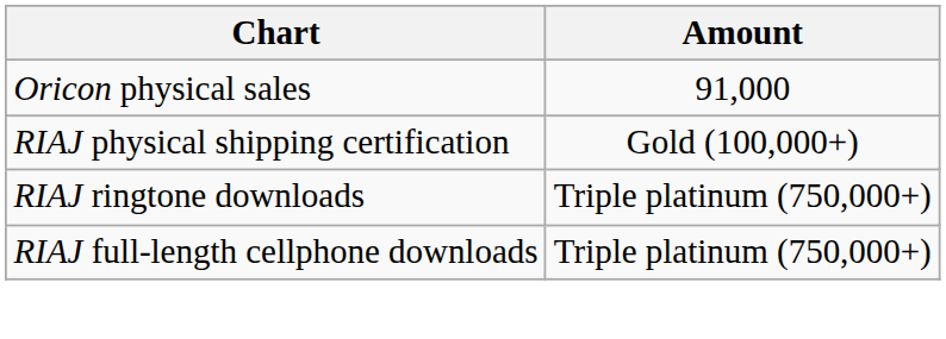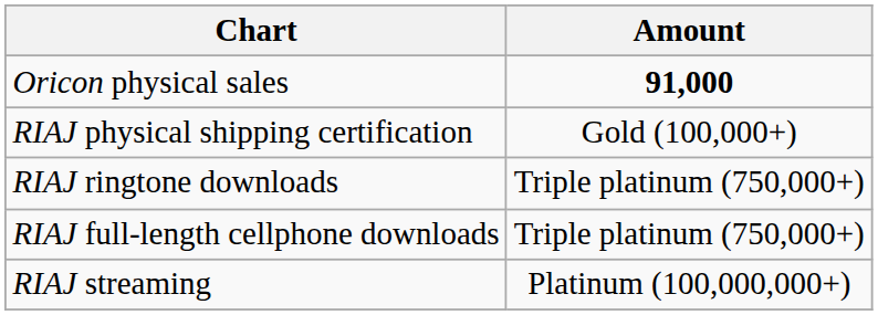Oricon physical sales | Amount: normal -> bold
+ row: RIAJ streaming | Platinum (100,000,000+)
